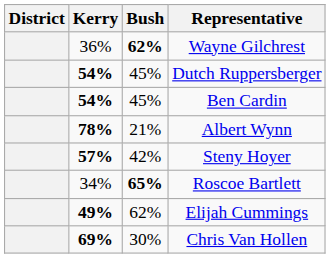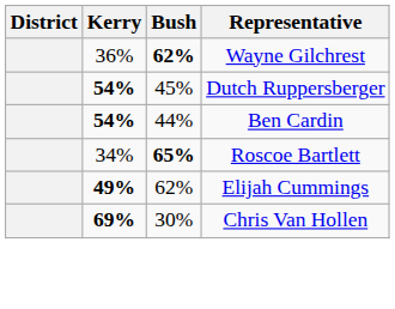Ben Cardin | Bush: 45% -> 44%
- row: 78% | 21% | Albert Wynn
- row: 57% | 42% | Steny Hoyer
